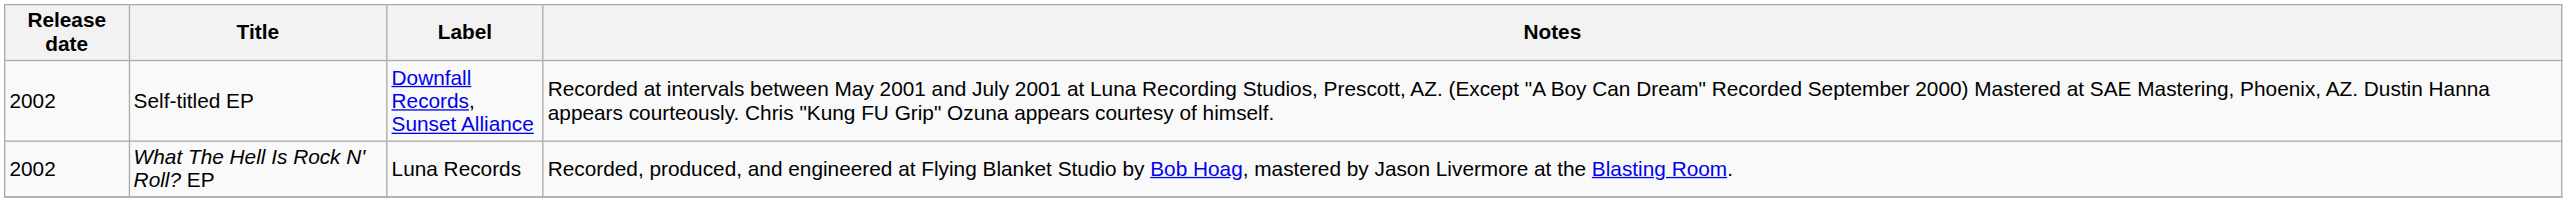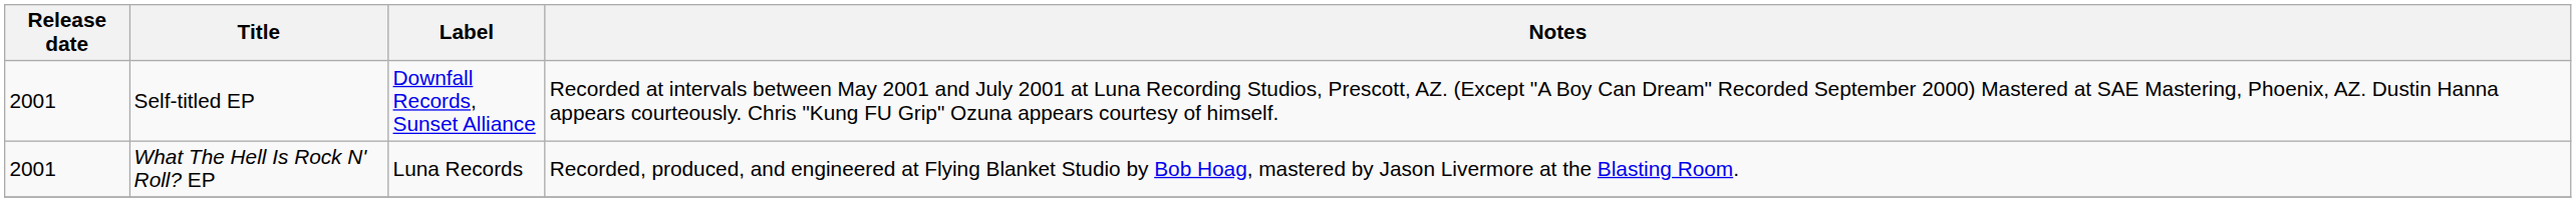Self-titled EP | Release date: 2002 -> 2001
What The Hell Is Rock N' Roll? EP | Release date: 2002 -> 2001
